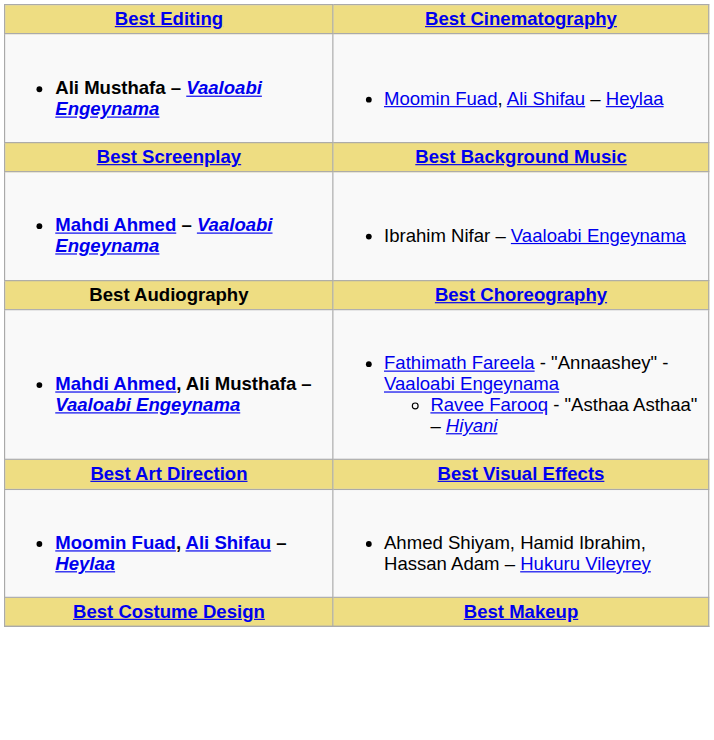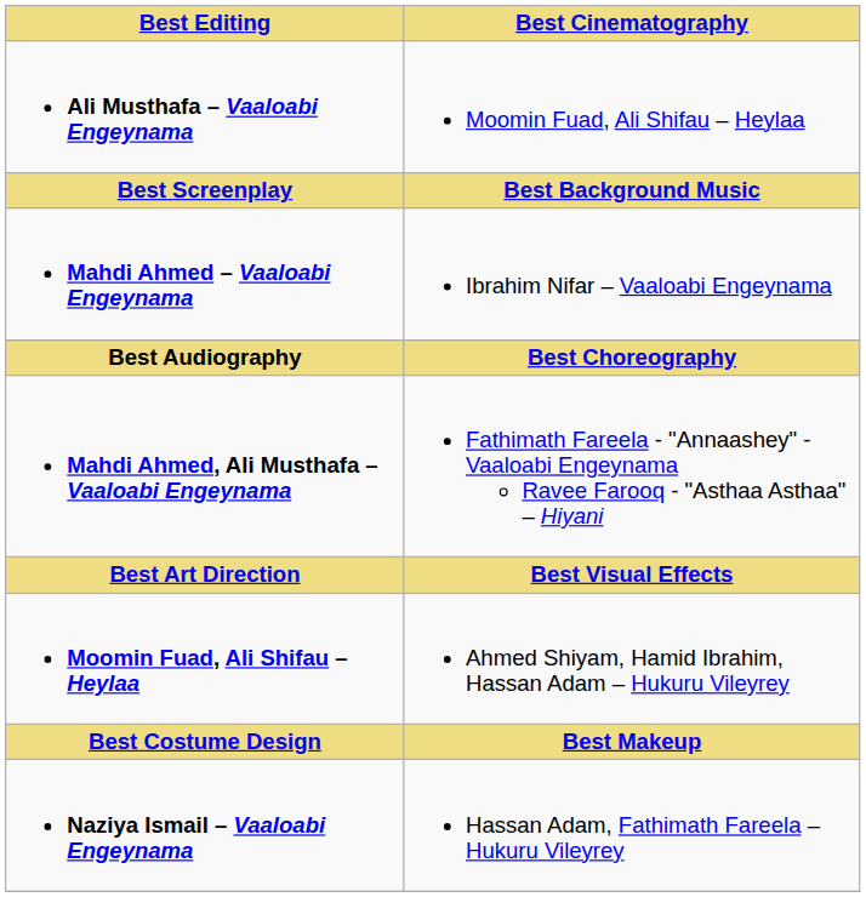+ row: Naziya Ismail – Vaaloabi Engeynama | Hassan Adam, Fathimath Fareela – Hukuru Vileyrey
